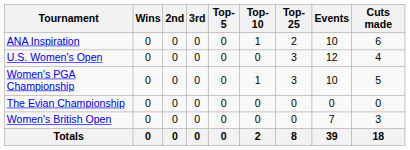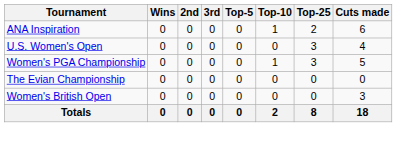- column: Events | 10 | 12 | 10 | 0 | 7 | 39
